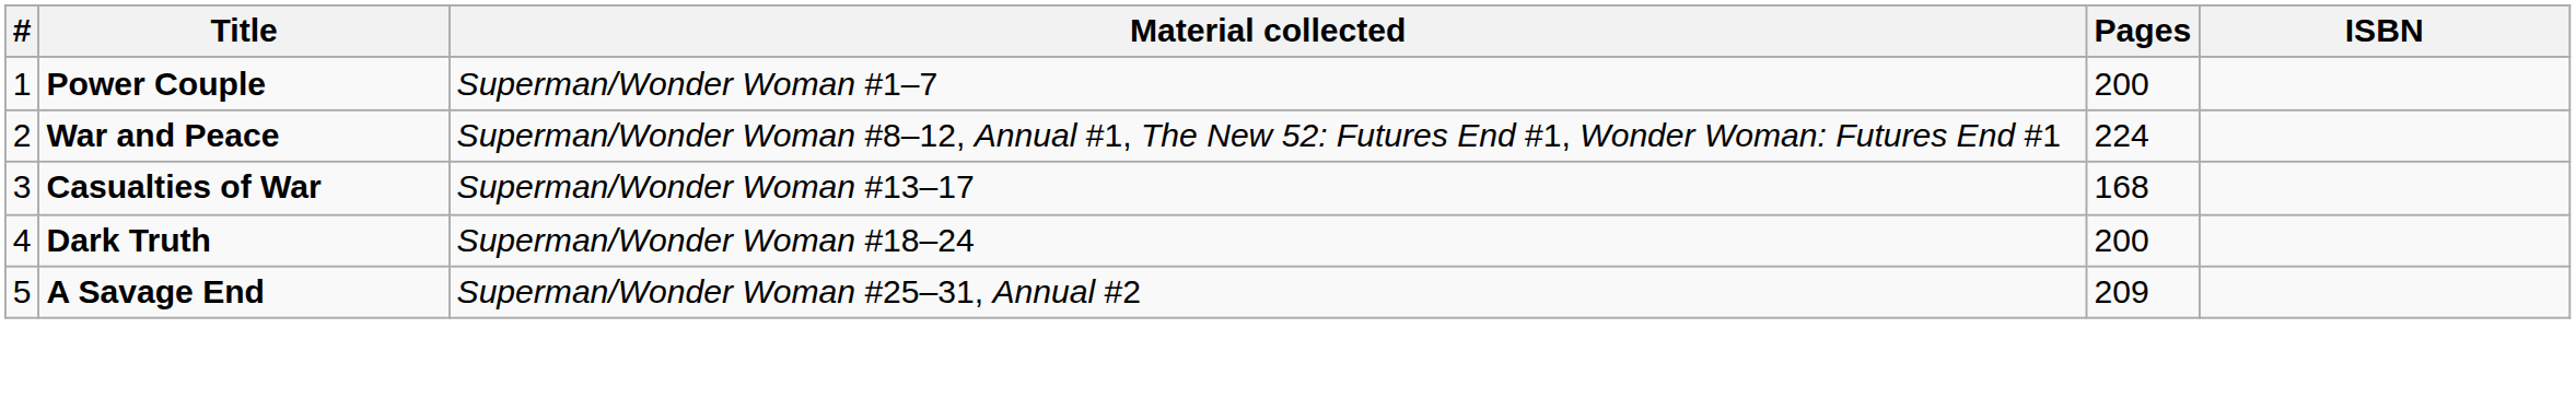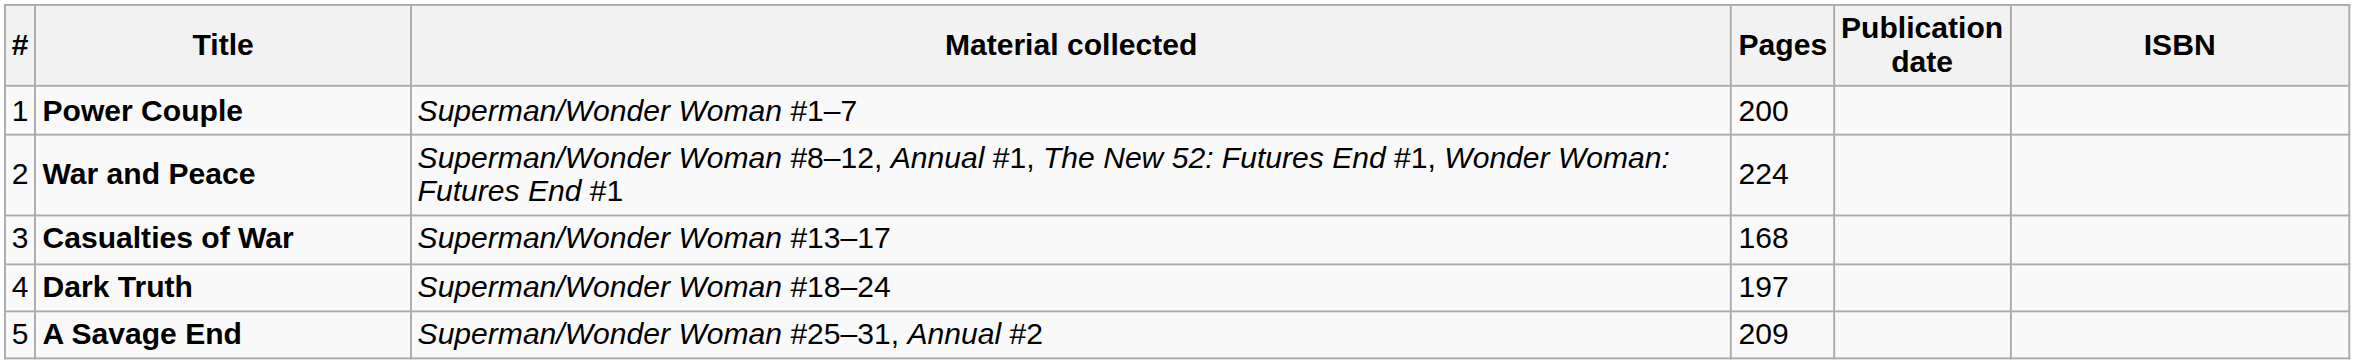+ column: Publication date
Dark Truth | Pages: 200 -> 197
